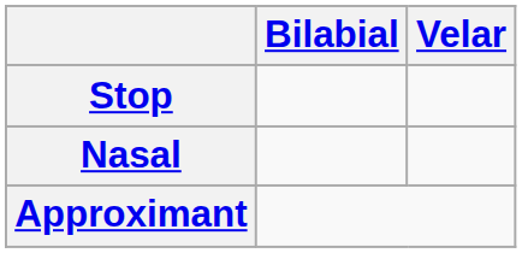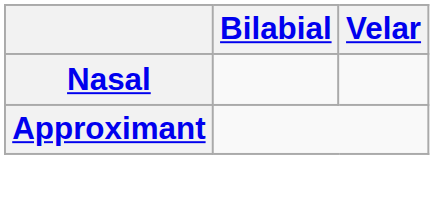- row: Stop
